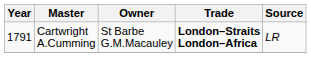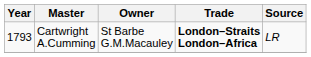Cartwright A.Cumming | Year: 1791 -> 1793
